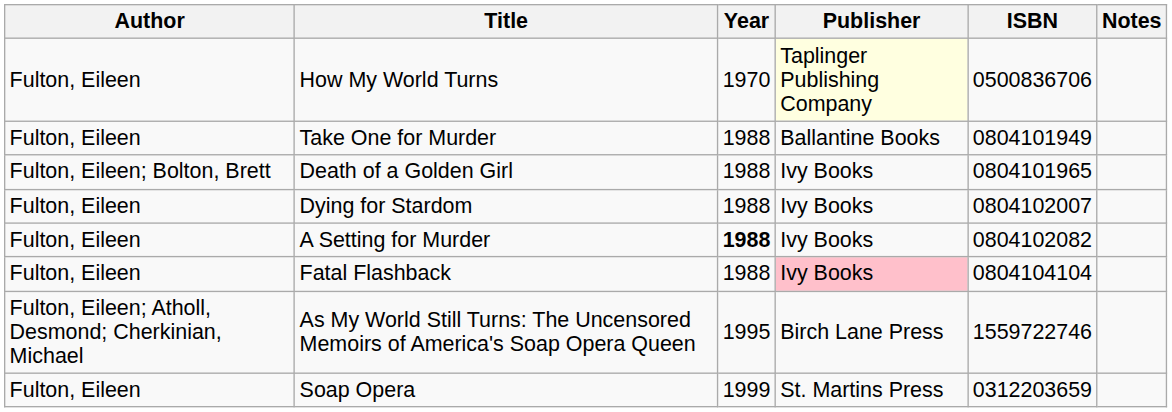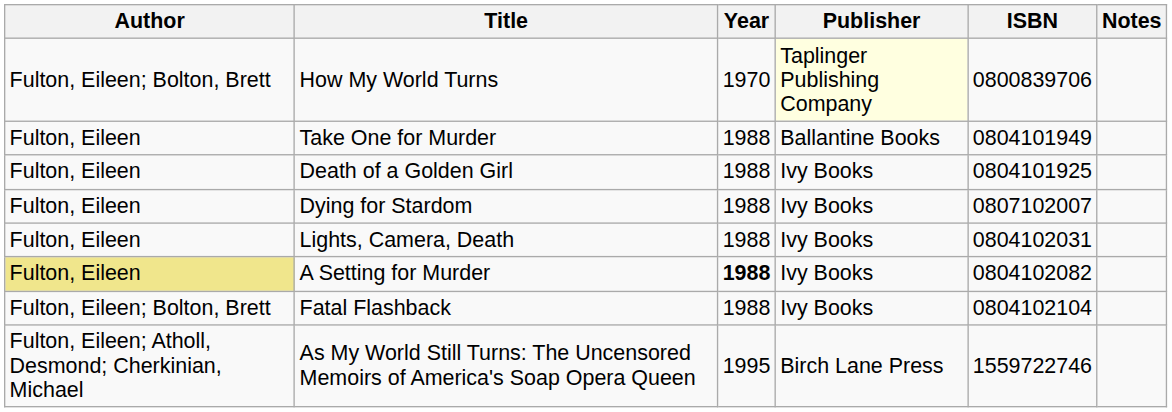How My World Turns | Author: Fulton, Eileen -> Fulton, Eileen; Bolton, Brett
How My World Turns | ISBN: 0500836706 -> 0800839706
Death of a Golden Girl | Author: Fulton, Eileen; Bolton, Brett -> Fulton, Eileen
Death of a Golden Girl | ISBN: 0804101965 -> 0804101925
Dying for Stardom | ISBN: 0804102007 -> 0807102007
+ row: Fulton, Eileen | Lights, Camera, Death | 1988 | Ivy Books | 0804102031
A Setting for Murder | Author: no background -> khaki background
Fatal Flashback | Author: Fulton, Eileen -> Fulton, Eileen; Bolton, Brett
Fatal Flashback | Publisher: pink background -> no background
Fatal Flashback | ISBN: 0804104104 -> 0804102104
- row: Fulton, Eileen | Soap Opera | 1999 | St. Martins Press | 0312203659
